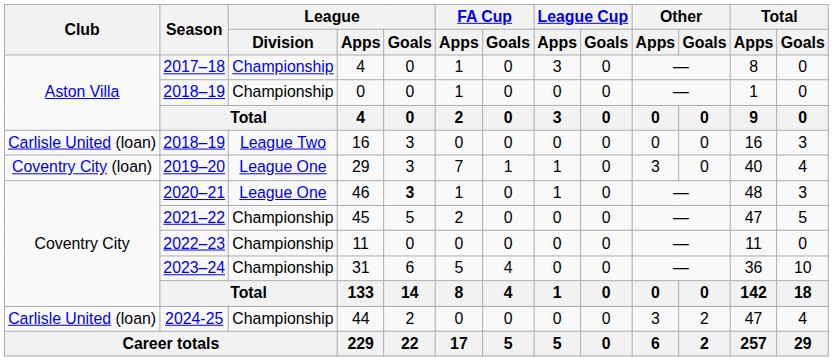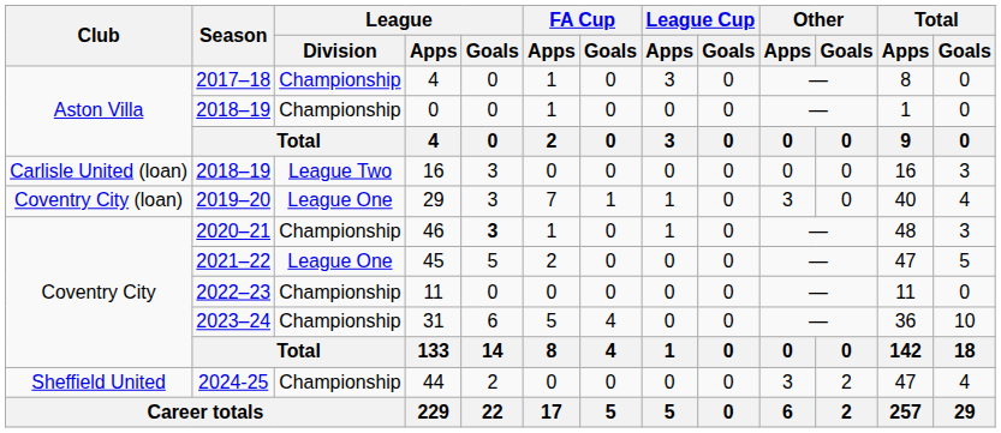46 | League / Division: League One -> Championship
45 | League / Division: Championship -> League One
44 | Club: Carlisle United (loan) -> Sheffield United
